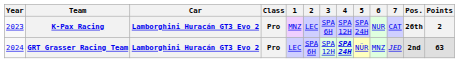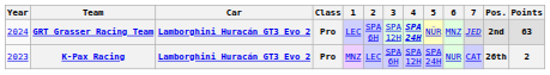rows swapped: K-Pax Racing <-> GRT Grasser Racing Team
